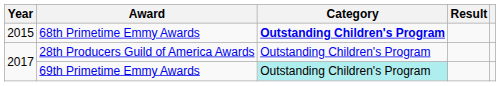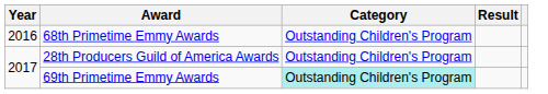68th Primetime Emmy Awards | Year: 2015 -> 2016
68th Primetime Emmy Awards | Category: bold -> normal
